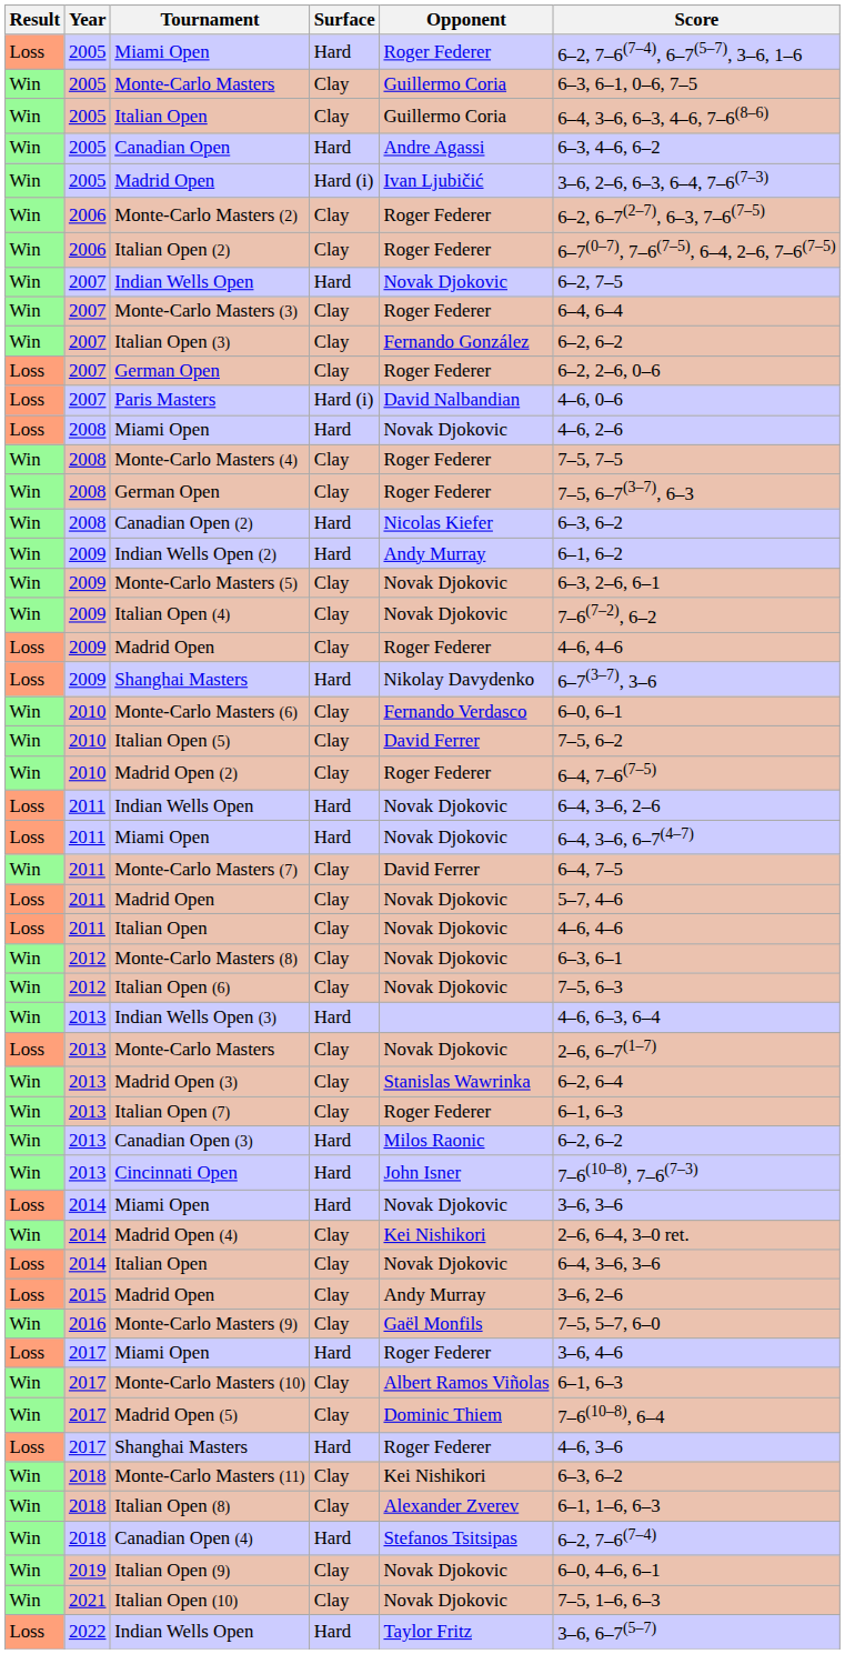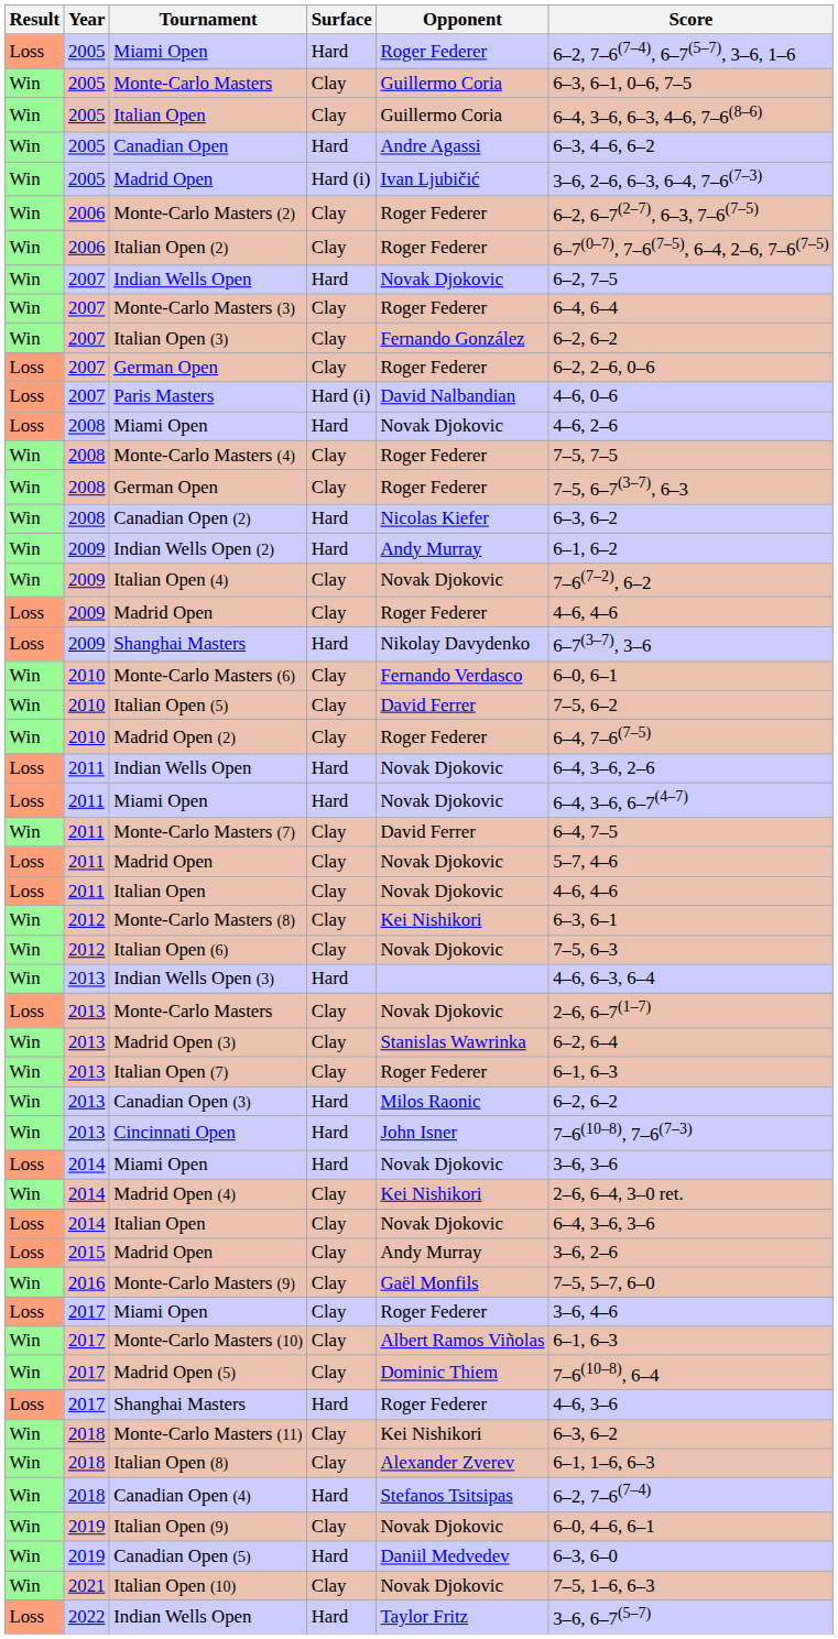- row: Win | 2009 | Monte-Carlo Masters (5) | Clay | Novak Djokovic | 6–3, 2–6, 6–1
Monte-Carlo Masters (8) | Opponent: Novak Djokovic -> Kei Nishikori
2017 / Miami Open | Surface: Hard -> Clay
+ row: Win | 2019 | Canadian Open (5) | Hard | Daniil Medvedev | 6–3, 6–0
